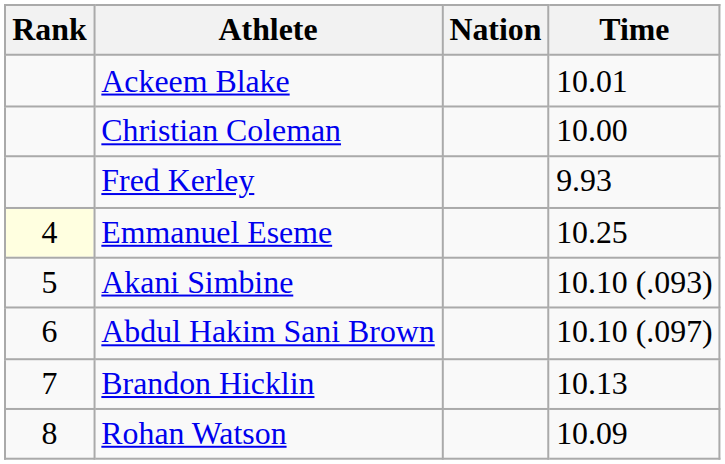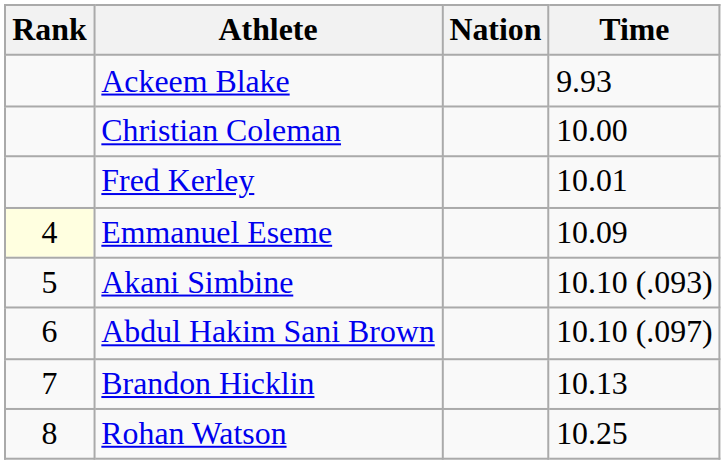Ackeem Blake | Time: 10.01 -> 9.93
Fred Kerley | Time: 9.93 -> 10.01
Emmanuel Eseme | Time: 10.25 -> 10.09
Rohan Watson | Time: 10.09 -> 10.25
